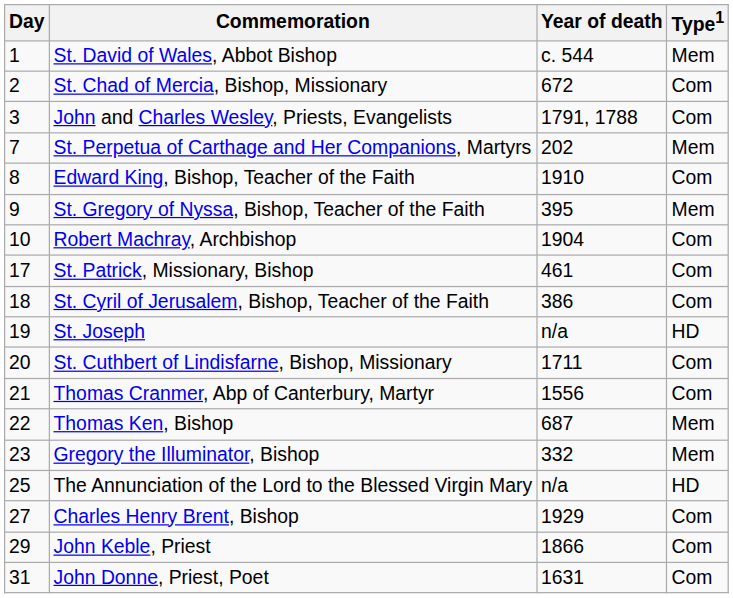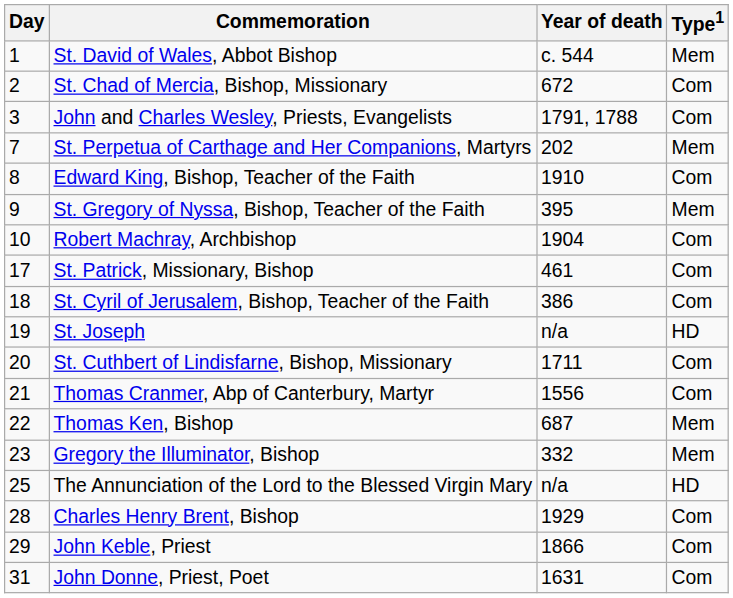Charles Henry Brent, Bishop | Day: 27 -> 28
